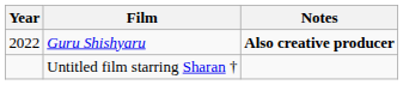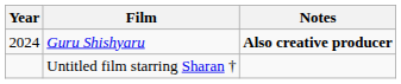Guru Shishyaru | Year: 2022 -> 2024
